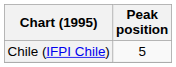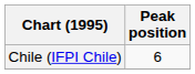Chile (IFPI Chile) | Peak position: 5 -> 6
